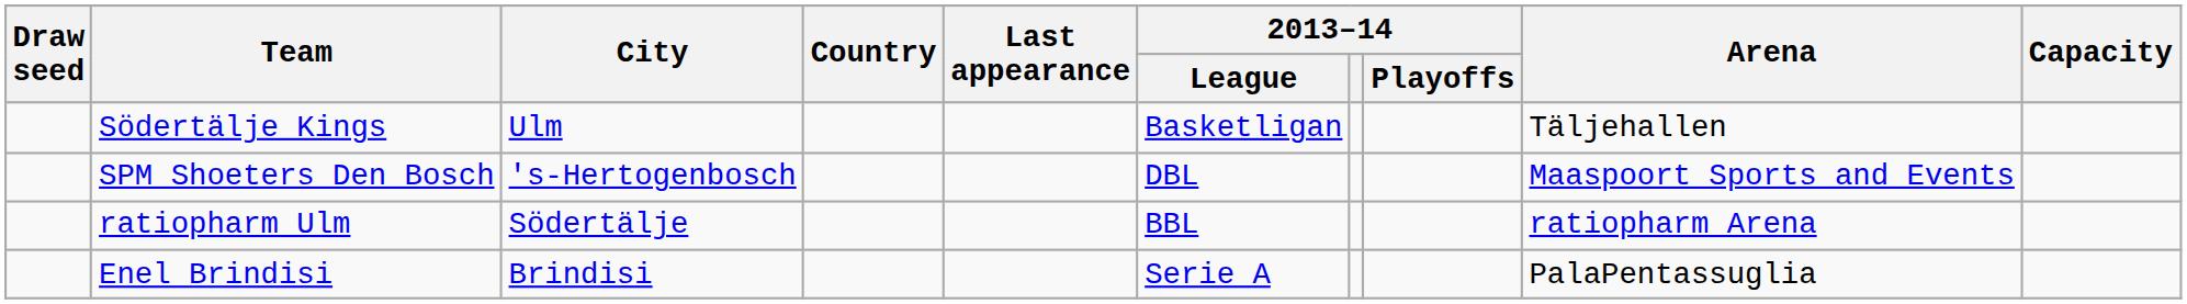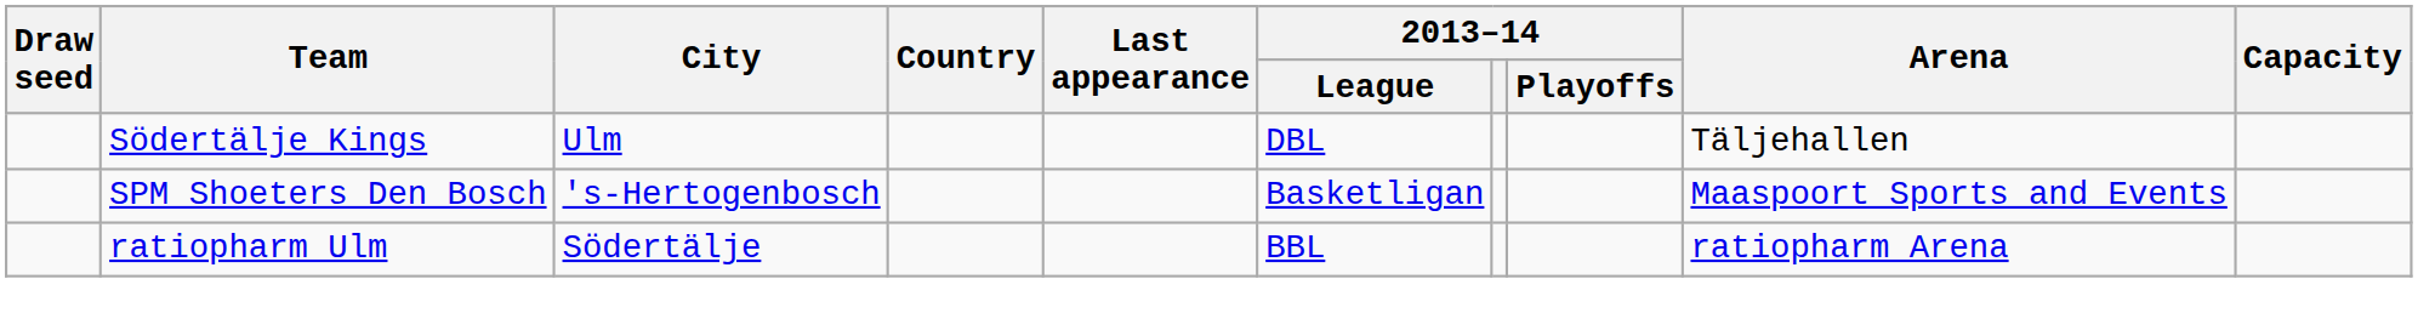Södertälje Kings | 2013–14 / League: Basketligan -> DBL
SPM Shoeters Den Bosch | 2013–14 / League: DBL -> Basketligan
- row: Enel Brindisi | Brindisi | Serie A | PalaPentassuglia
